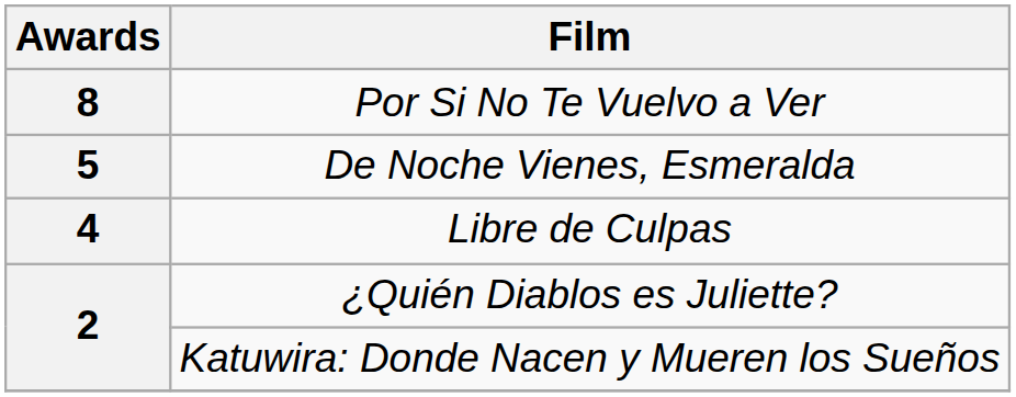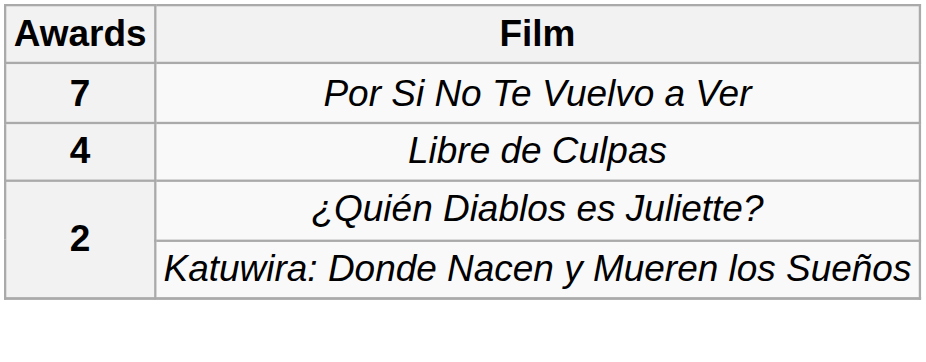Por Si No Te Vuelvo a Ver | Awards: 8 -> 7
- row: 5 | De Noche Vienes, Esmeralda
